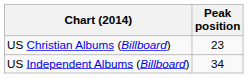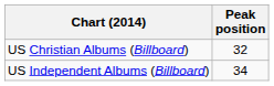US Christian Albums (Billboard) | Peak position: 23 -> 32
